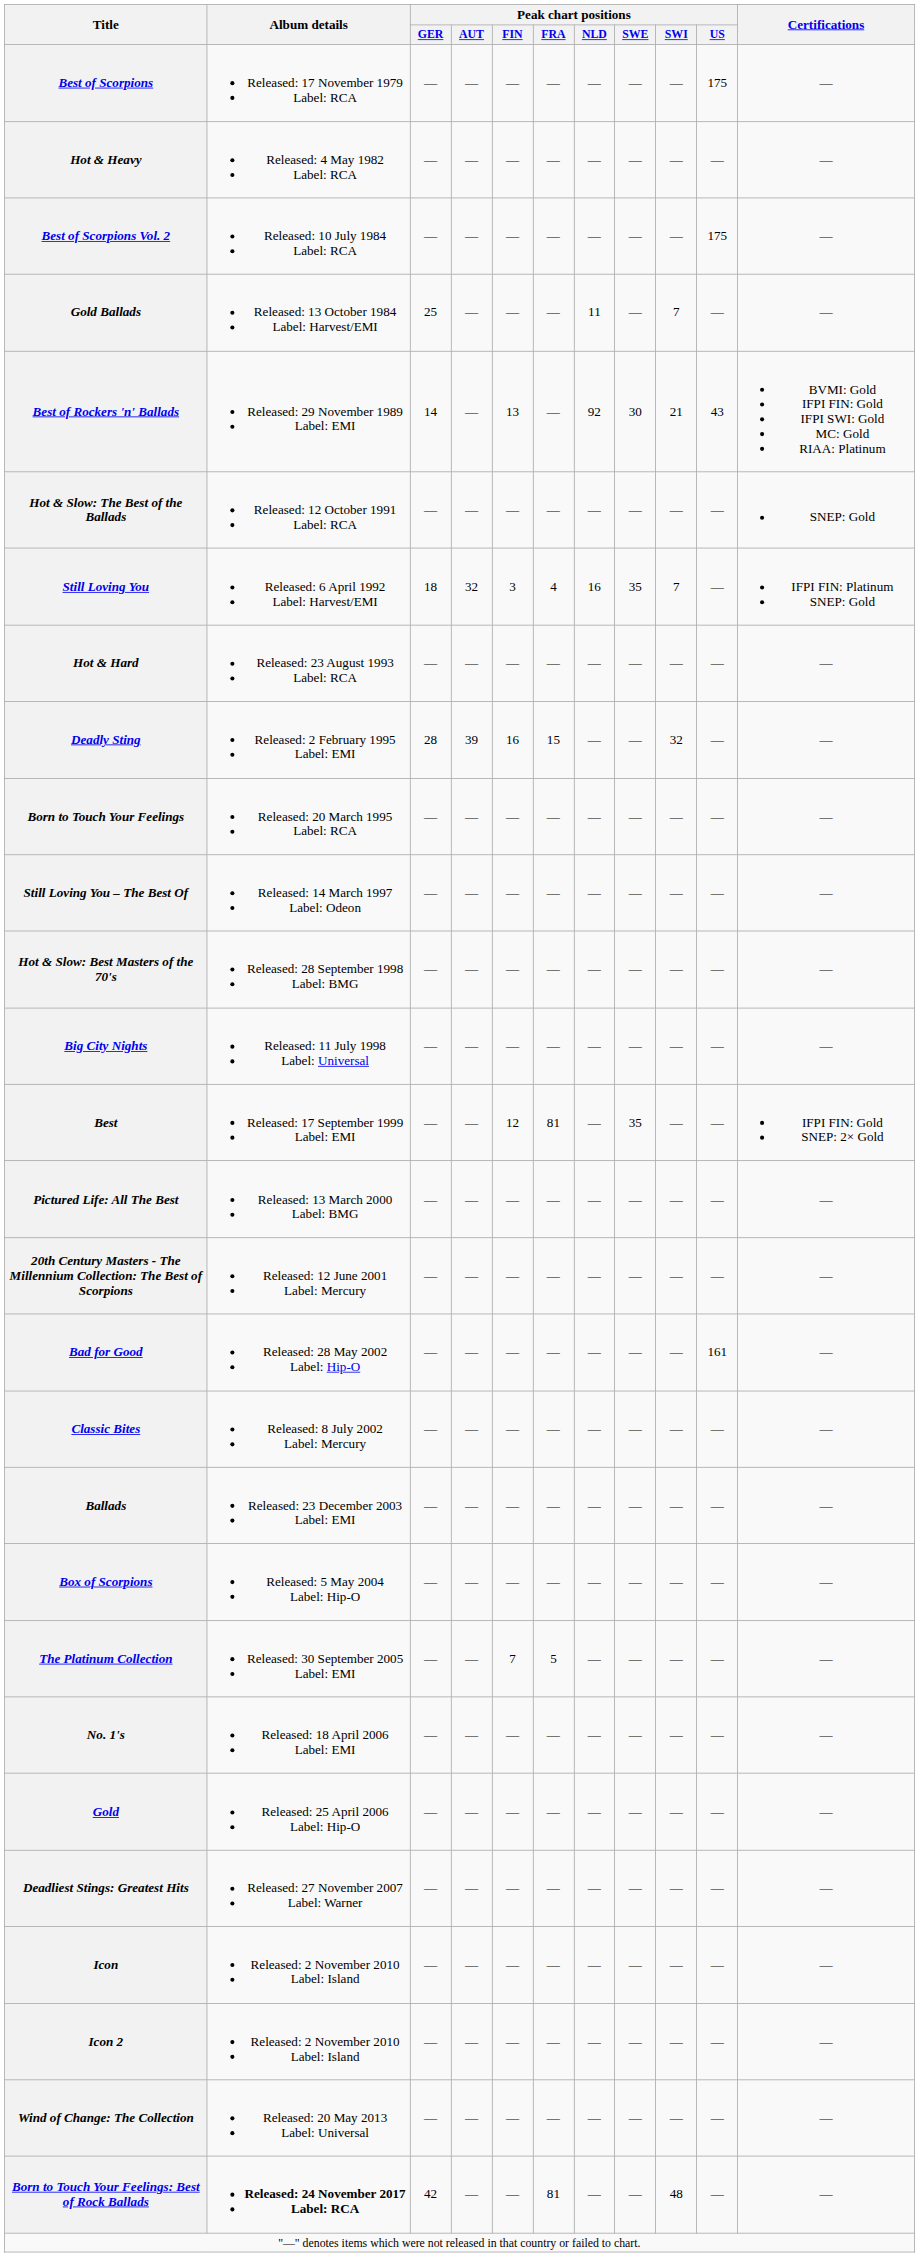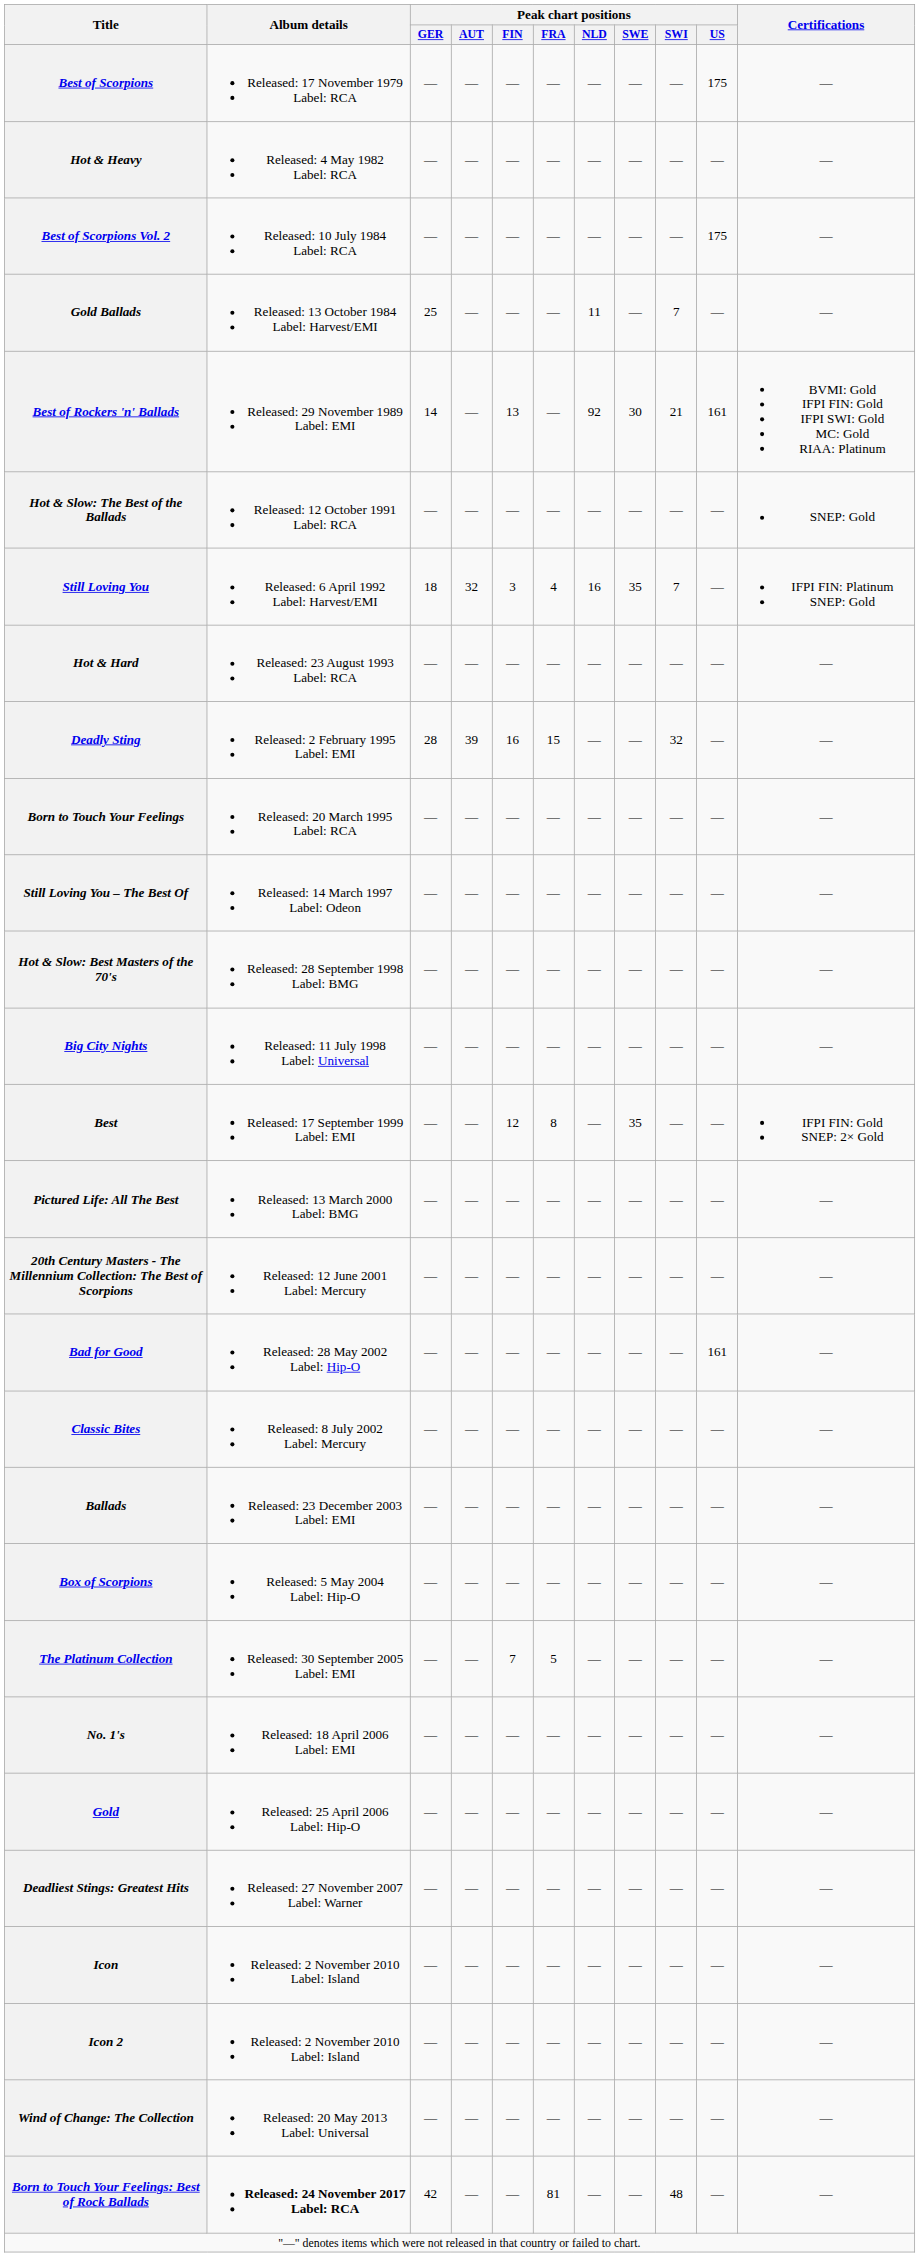Best of Rockers 'n' Ballads | Peak chart positions / US: 43 -> 161
Best | Peak chart positions / FRA: 81 -> 8
